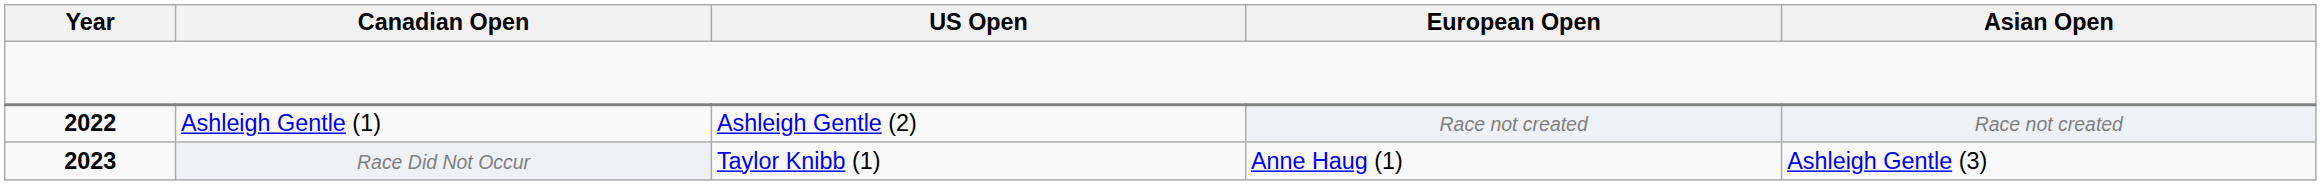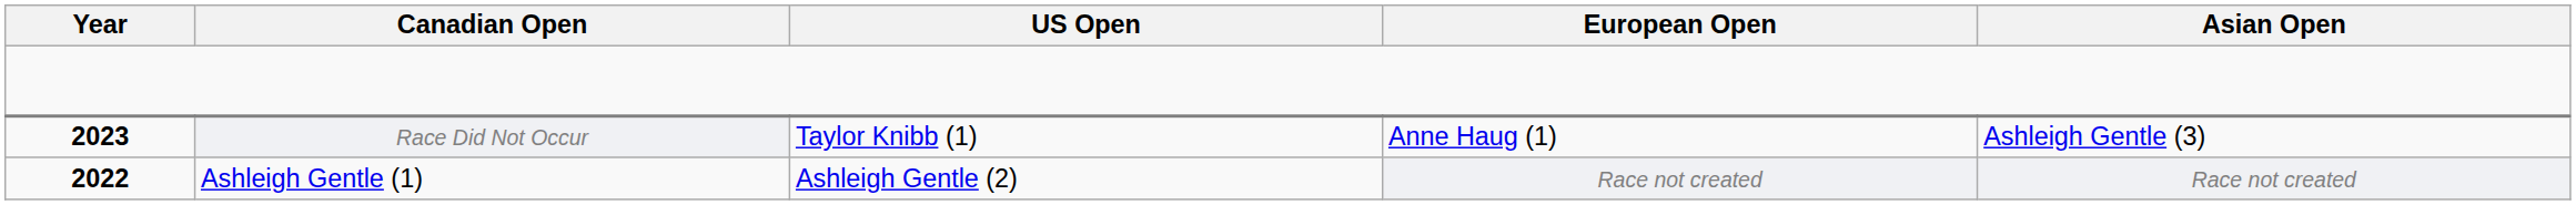rows swapped: Ashleigh Gentle (1) <-> Race Did Not Occur
